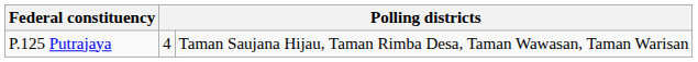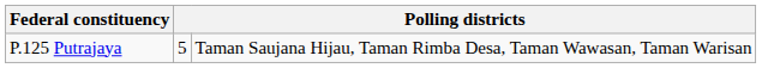P.125 Putrajaya | column 2: 4 -> 5
